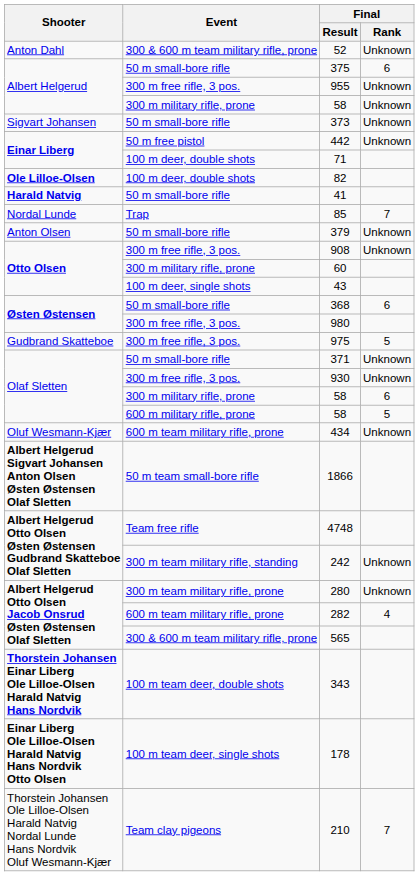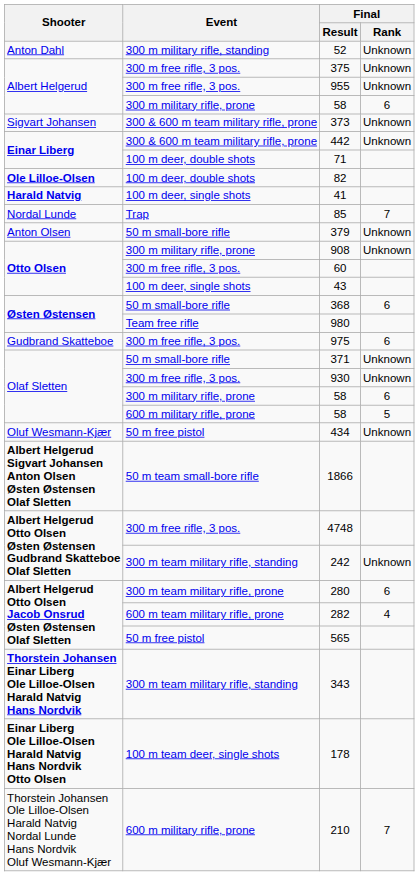52 | Event: 300 & 600 m team military rifle, prone -> 300 m military rifle, standing
375 | Event: 50 m small-bore rifle -> 300 m free rifle, 3 pos.
375 | Final / Rank: 6 -> Unknown
Albert Helgerud / 58 | Final / Rank: Unknown -> 6
373 | Event: 50 m small-bore rifle -> 300 & 600 m team military rifle, prone
442 | Event: 50 m free pistol -> 300 & 600 m team military rifle, prone
41 | Event: 50 m small-bore rifle -> 100 m deer, single shots
908 | Event: 300 m free rifle, 3 pos. -> 300 m military rifle, prone
60 | Event: 300 m military rifle, prone -> 300 m free rifle, 3 pos.
980 | Event: 300 m free rifle, 3 pos. -> Team free rifle
975 | Final / Rank: 5 -> 6
434 | Event: 600 m team military rifle, prone -> 50 m free pistol
4748 | Event: Team free rifle -> 300 m free rifle, 3 pos.
280 | Final / Rank: Unknown -> 6
565 | Event: 300 & 600 m team military rifle, prone -> 50 m free pistol
343 | Event: 100 m team deer, double shots -> 300 m team military rifle, standing
210 | Event: Team clay pigeons -> 600 m military rifle, prone
